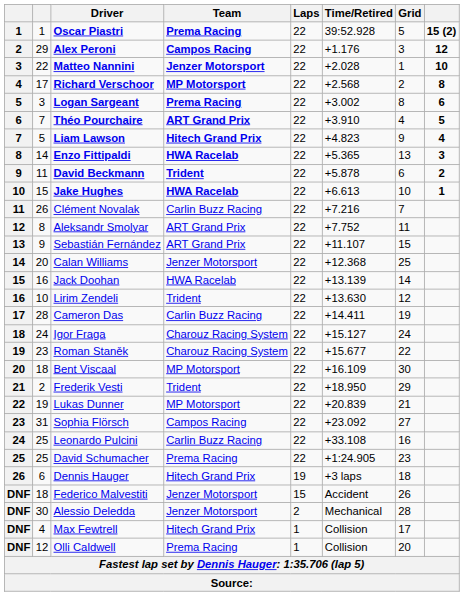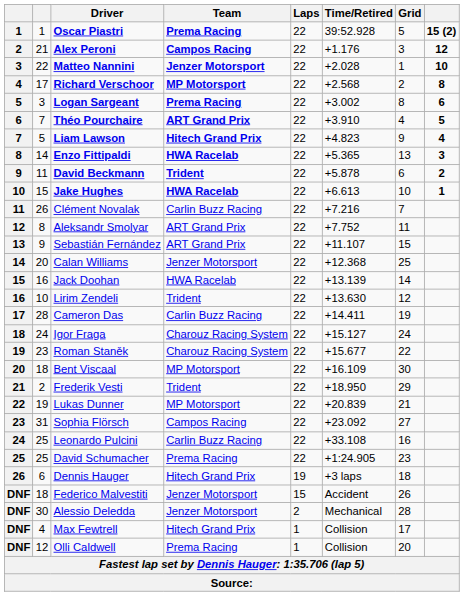Alex Peroni | column 2: 29 -> 21
